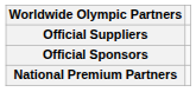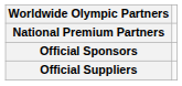rows swapped: National Premium Partners <-> Official Suppliers
